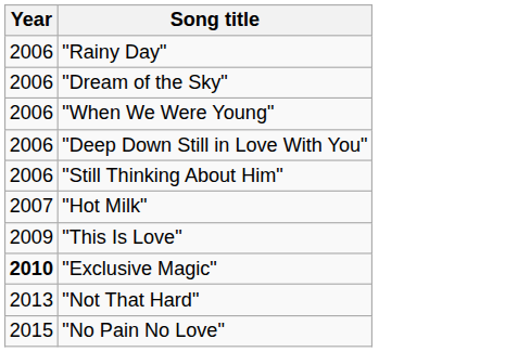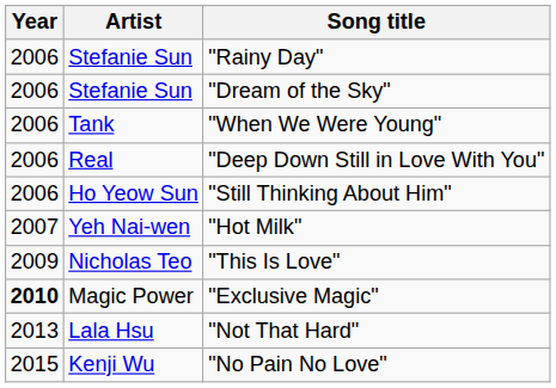+ column: Artist | Stefanie Sun | Stefanie Sun | Tank | Real | Ho Yeow Sun | Yeh Nai-wen | Nicholas Teo | Magic Power | Lala Hsu | Kenji Wu
